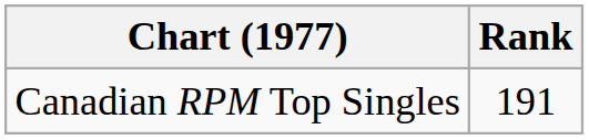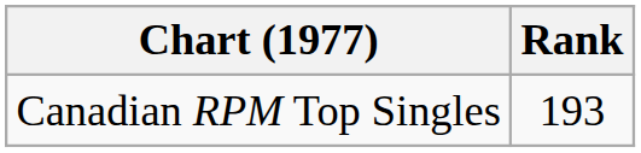Canadian RPM Top Singles | Rank: 191 -> 193
